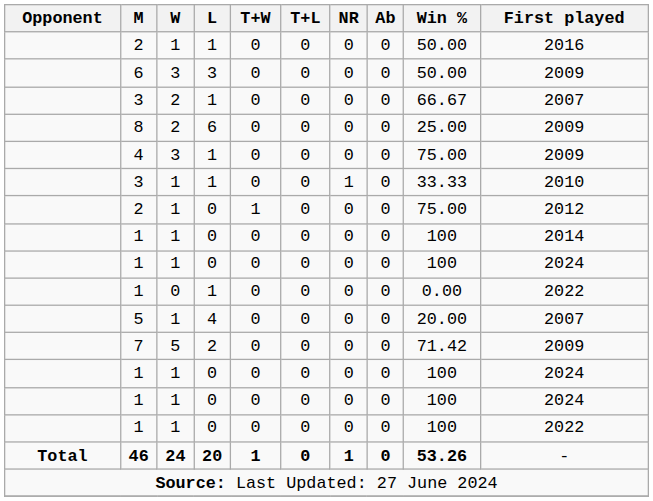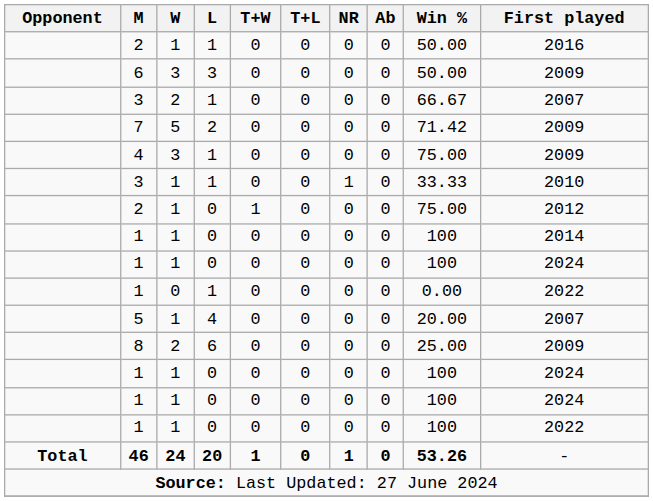rows swapped: 7 <-> 8
